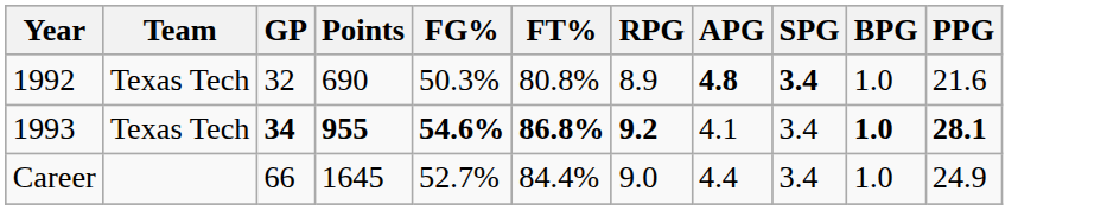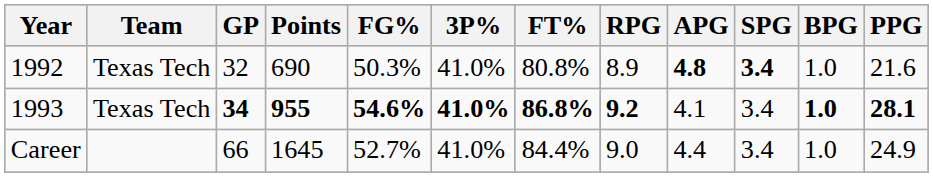+ column: 3P% | 41.0% | 41.0% | 41.0%
